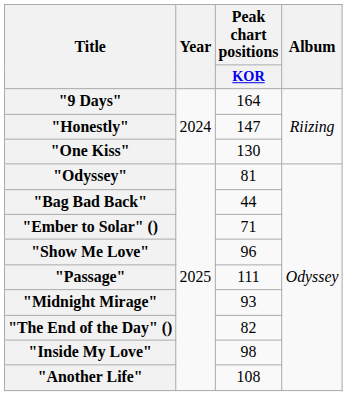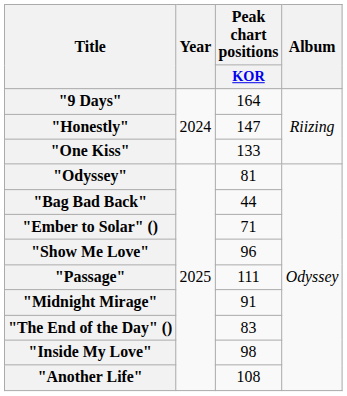"One Kiss" | Peak chart positions / KOR: 130 -> 133
"Midnight Mirage" | Peak chart positions / KOR: 93 -> 91
"The End of the Day" () | Peak chart positions / KOR: 82 -> 83
